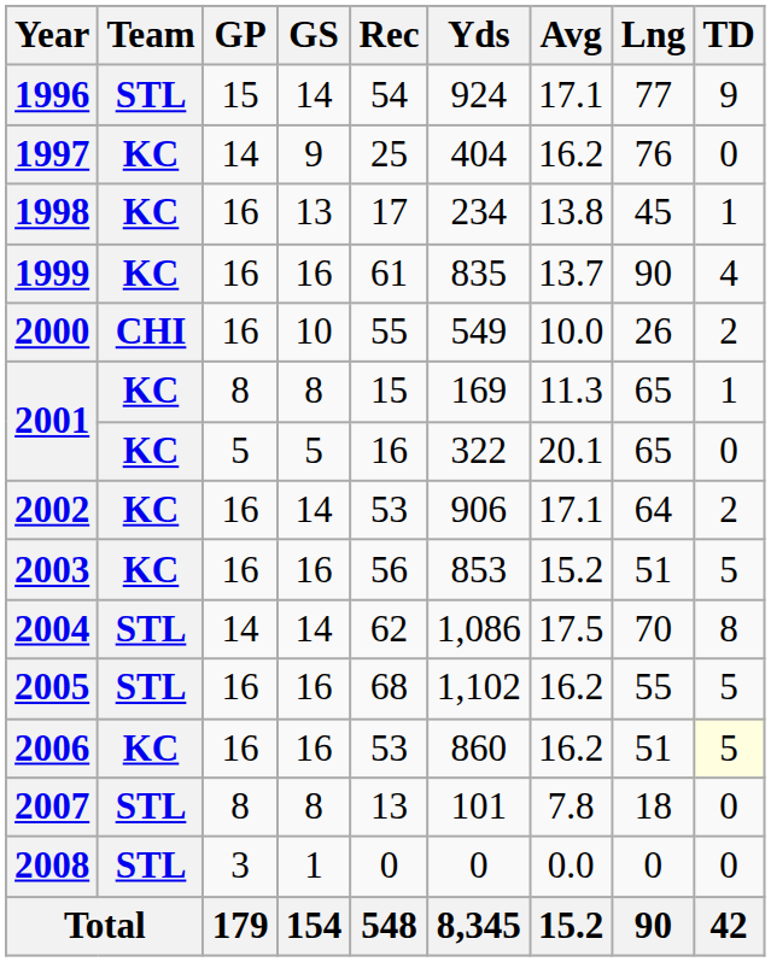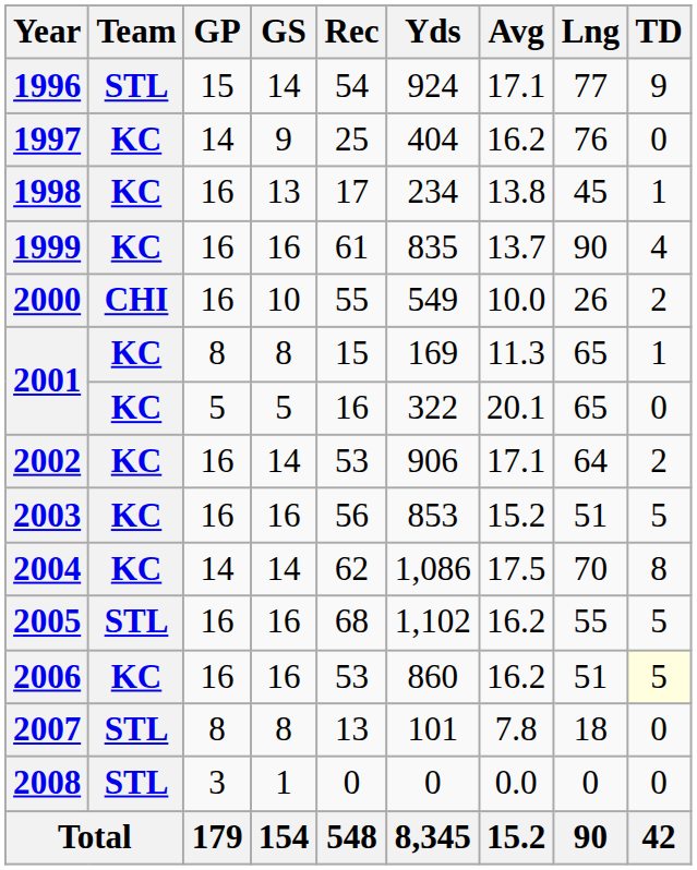2004 | Team: STL -> KC
